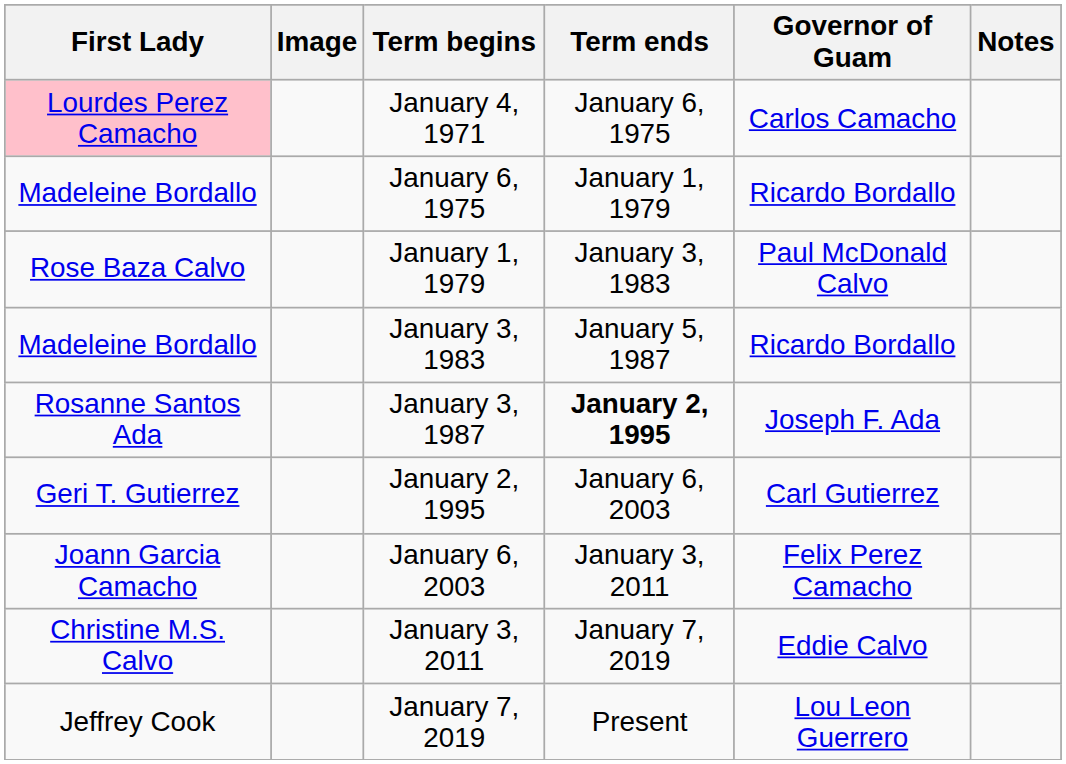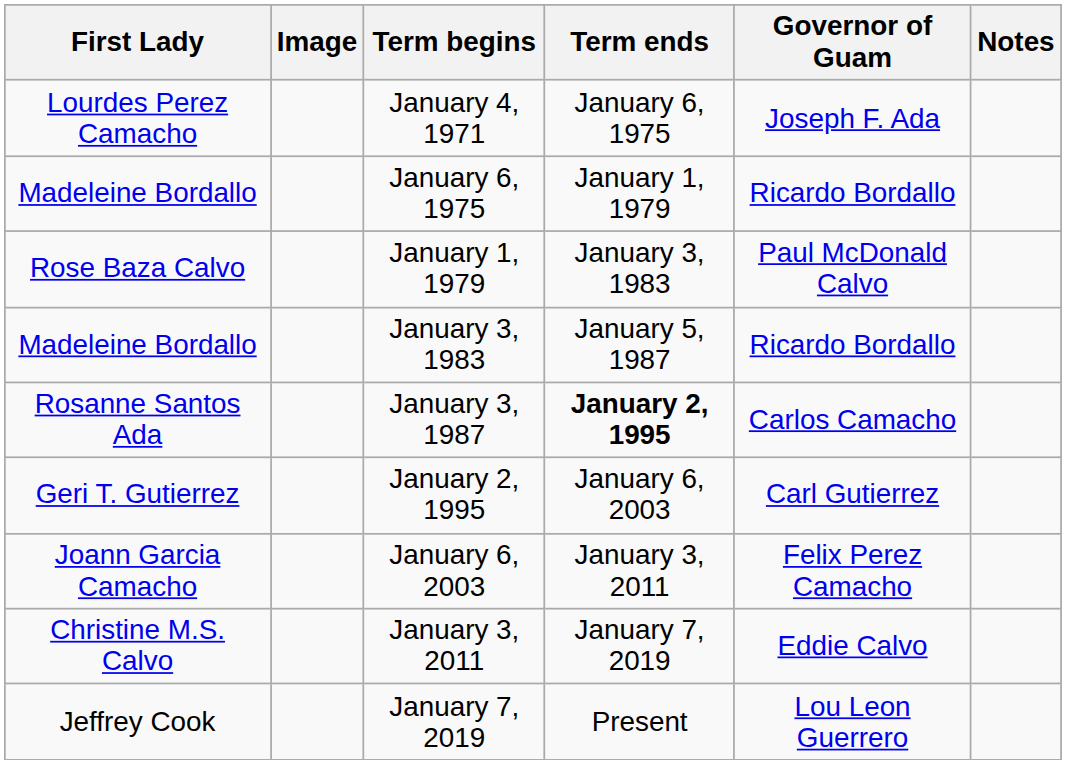January 4, 1971 | First Lady: pink background -> no background
January 4, 1971 | Governor of Guam: Carlos Camacho -> Joseph F. Ada
January 3, 1987 | Governor of Guam: Joseph F. Ada -> Carlos Camacho
